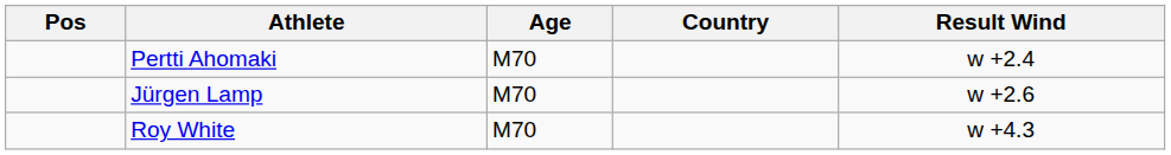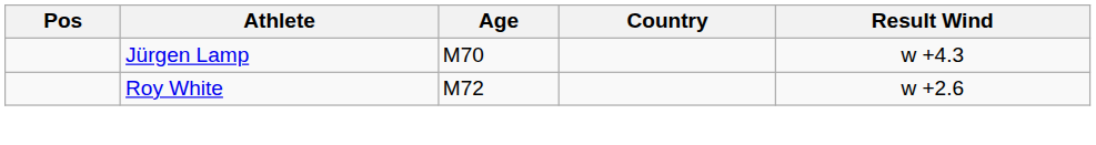- row: Pertti Ahomaki | M70 | w +2.4
Jürgen Lamp | Result Wind: w +2.6 -> w +4.3
Roy White | Age: M70 -> M72
Roy White | Result Wind: w +4.3 -> w +2.6
